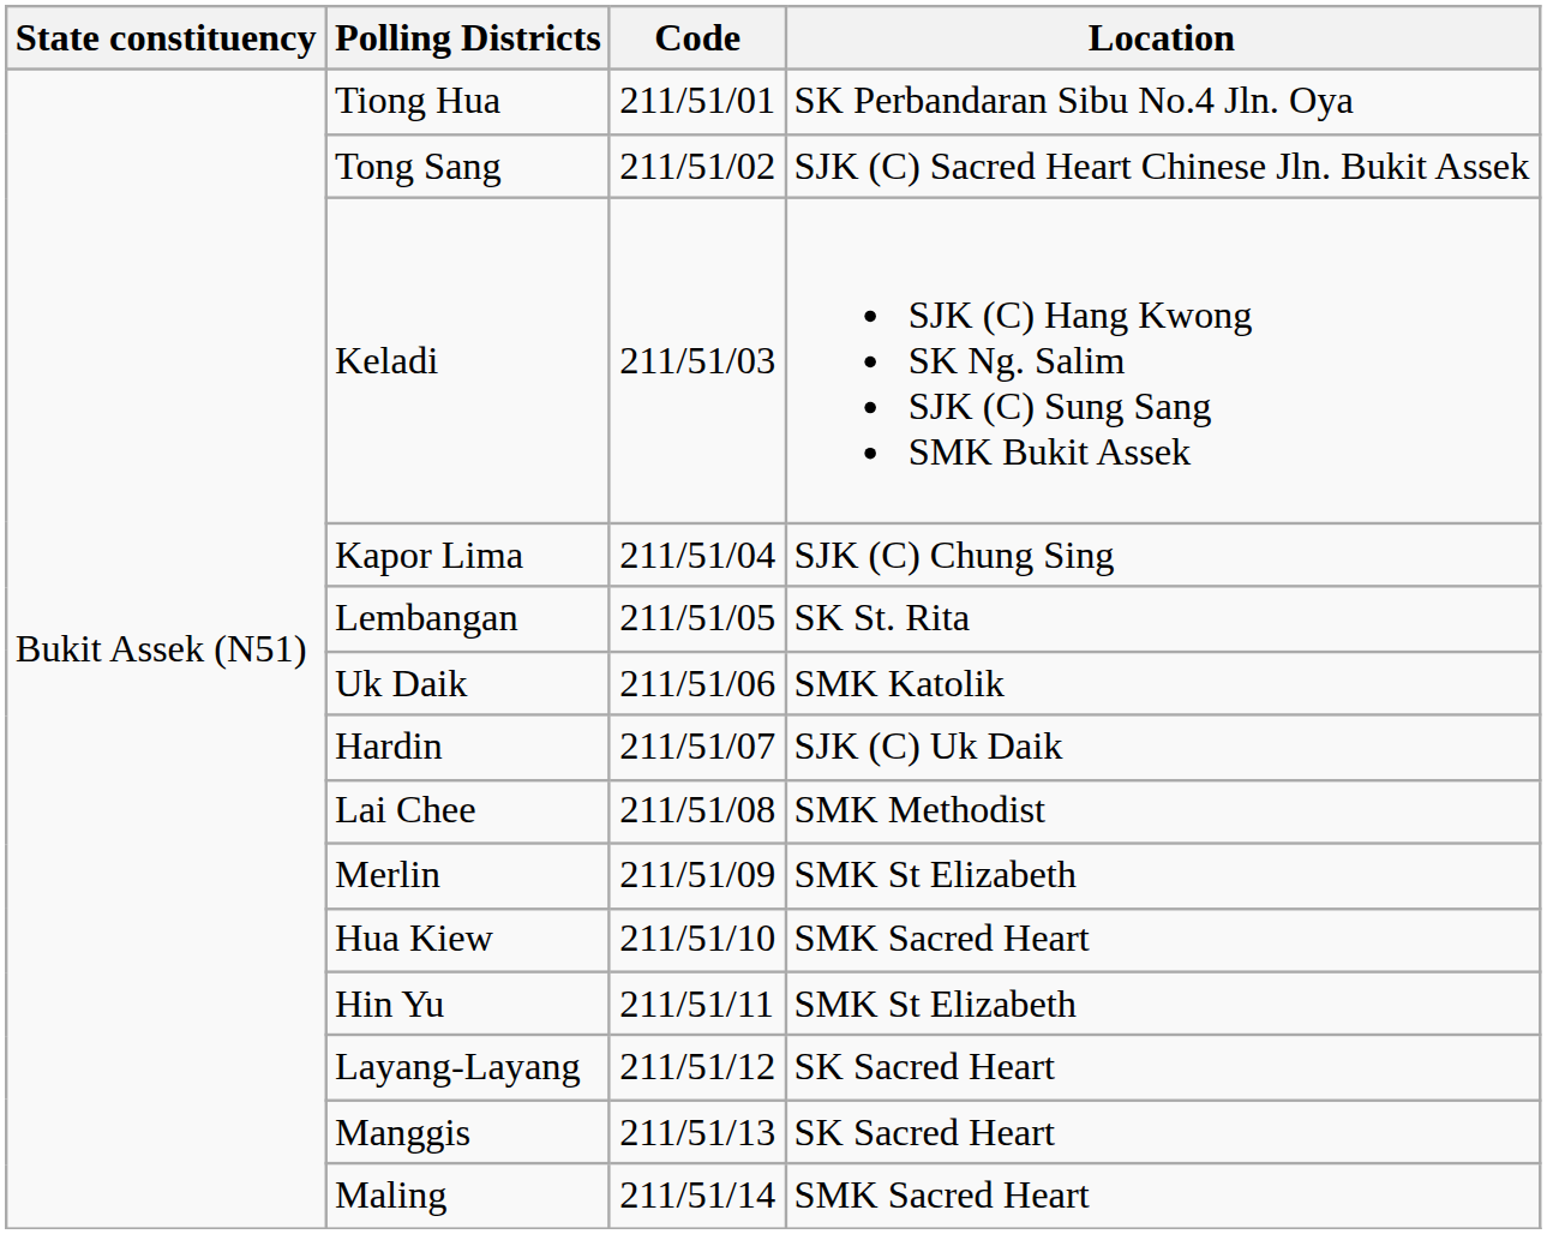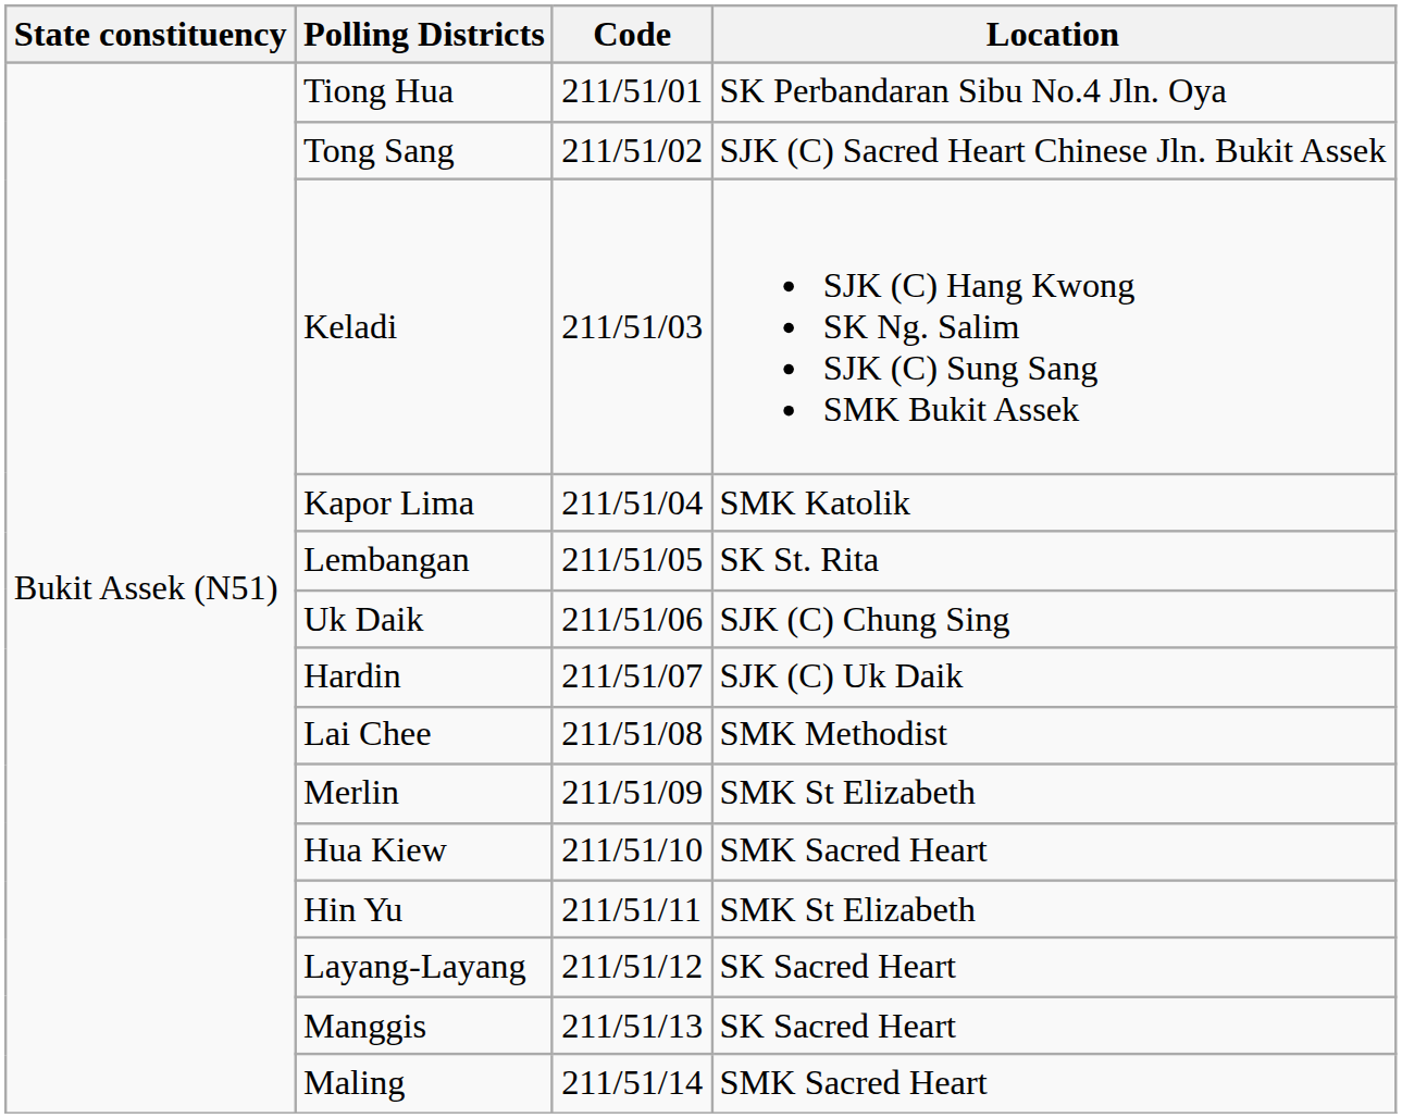Kapor Lima | Location: SJK (C) Chung Sing -> SMK Katolik
Uk Daik | Location: SMK Katolik -> SJK (C) Chung Sing
